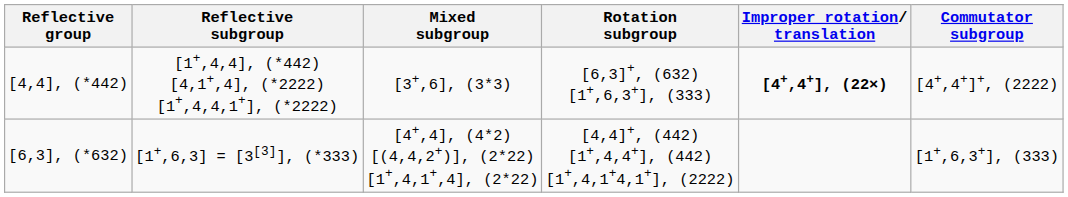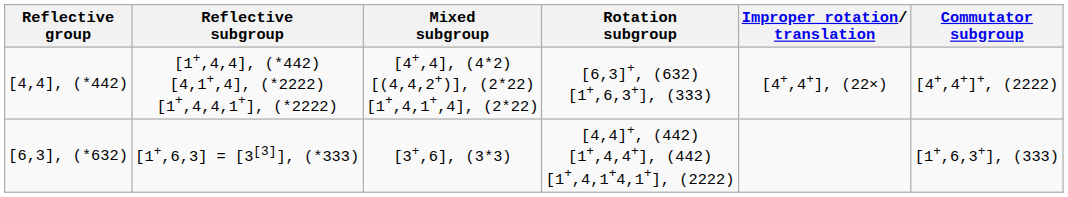[4,4], (*442) | Mixed subgroup: [3+,6], (3*3) -> [4+,4], (4*2) [(4,4,2+)], (2*22) [1+,4,1+,4], (2*22)
[4,4], (*442) | Improper rotation/ translation: bold -> normal
[6,3], (*632) | Mixed subgroup: [4+,4], (4*2) [(4,4,2+)], (2*22) [1+,4,1+,4], (2*22) -> [3+,6], (3*3)
